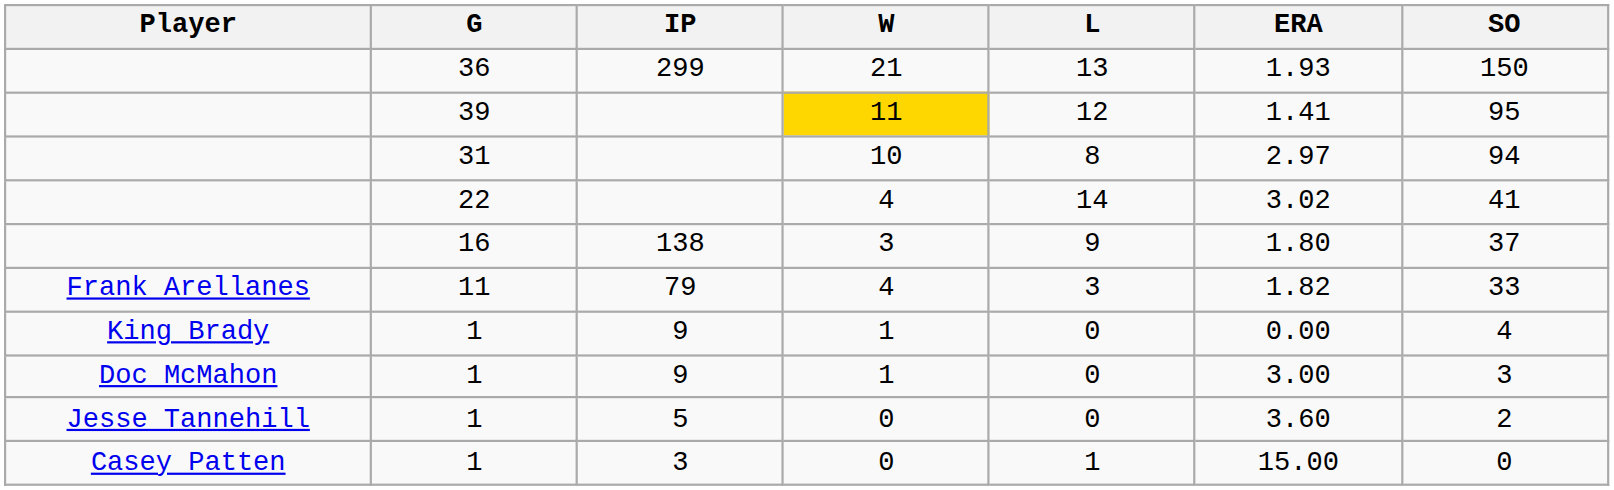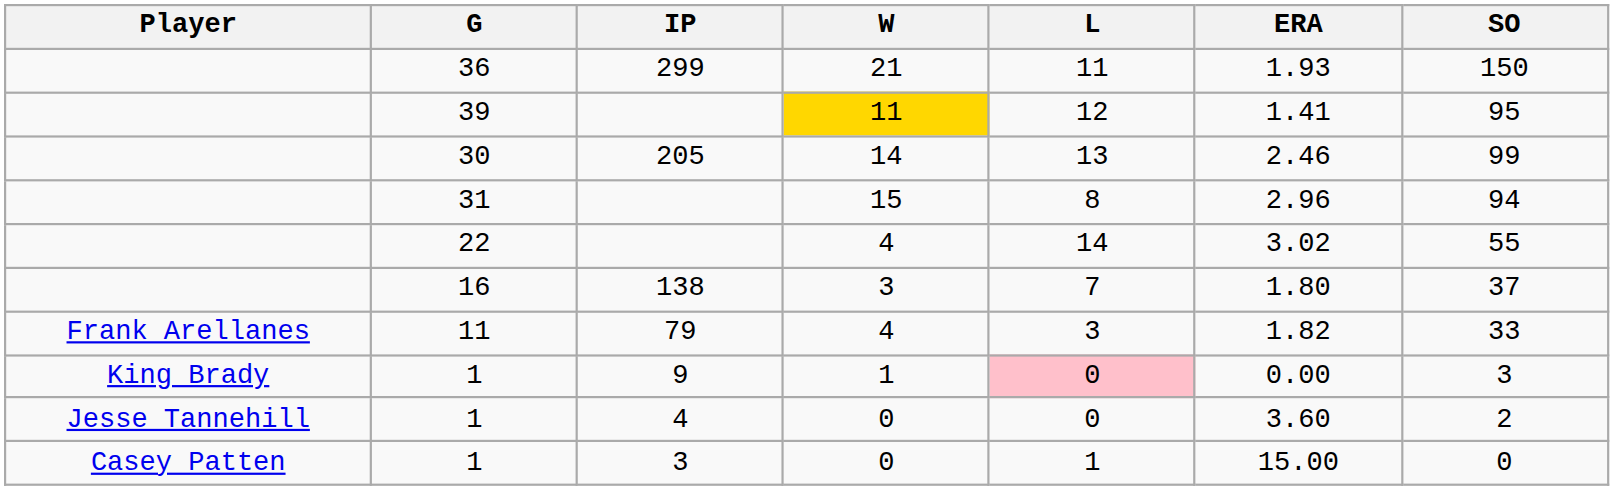36 | L: 13 -> 11
+ row: 30 | 205 | 14 | 13 | 2.46 | 99
31 | W: 10 -> 15
31 | ERA: 2.97 -> 2.96
22 | SO: 41 -> 55
16 | L: 9 -> 7
King Brady / 1 | L: no background -> pink background
King Brady / 1 | SO: 4 -> 3
- row: Doc McMahon | 1 | 9 | 1 | 0 | 3.00 | 3
Jesse Tannehill / 1 | IP: 5 -> 4
